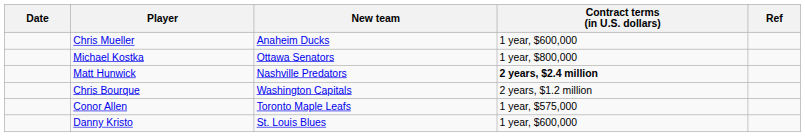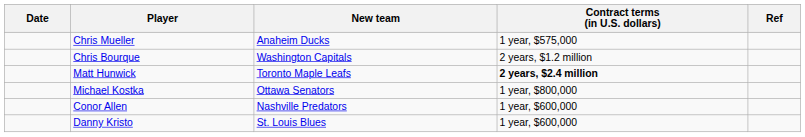Chris Mueller | Contract terms (in U.S. dollars): 1 year, $600,000 -> 1 year, $575,000
rows swapped: Michael Kostka <-> Chris Bourque
Matt Hunwick | New team: Nashville Predators -> Toronto Maple Leafs
Conor Allen | New team: Toronto Maple Leafs -> Nashville Predators
Conor Allen | Contract terms (in U.S. dollars): 1 year, $575,000 -> 1 year, $600,000
